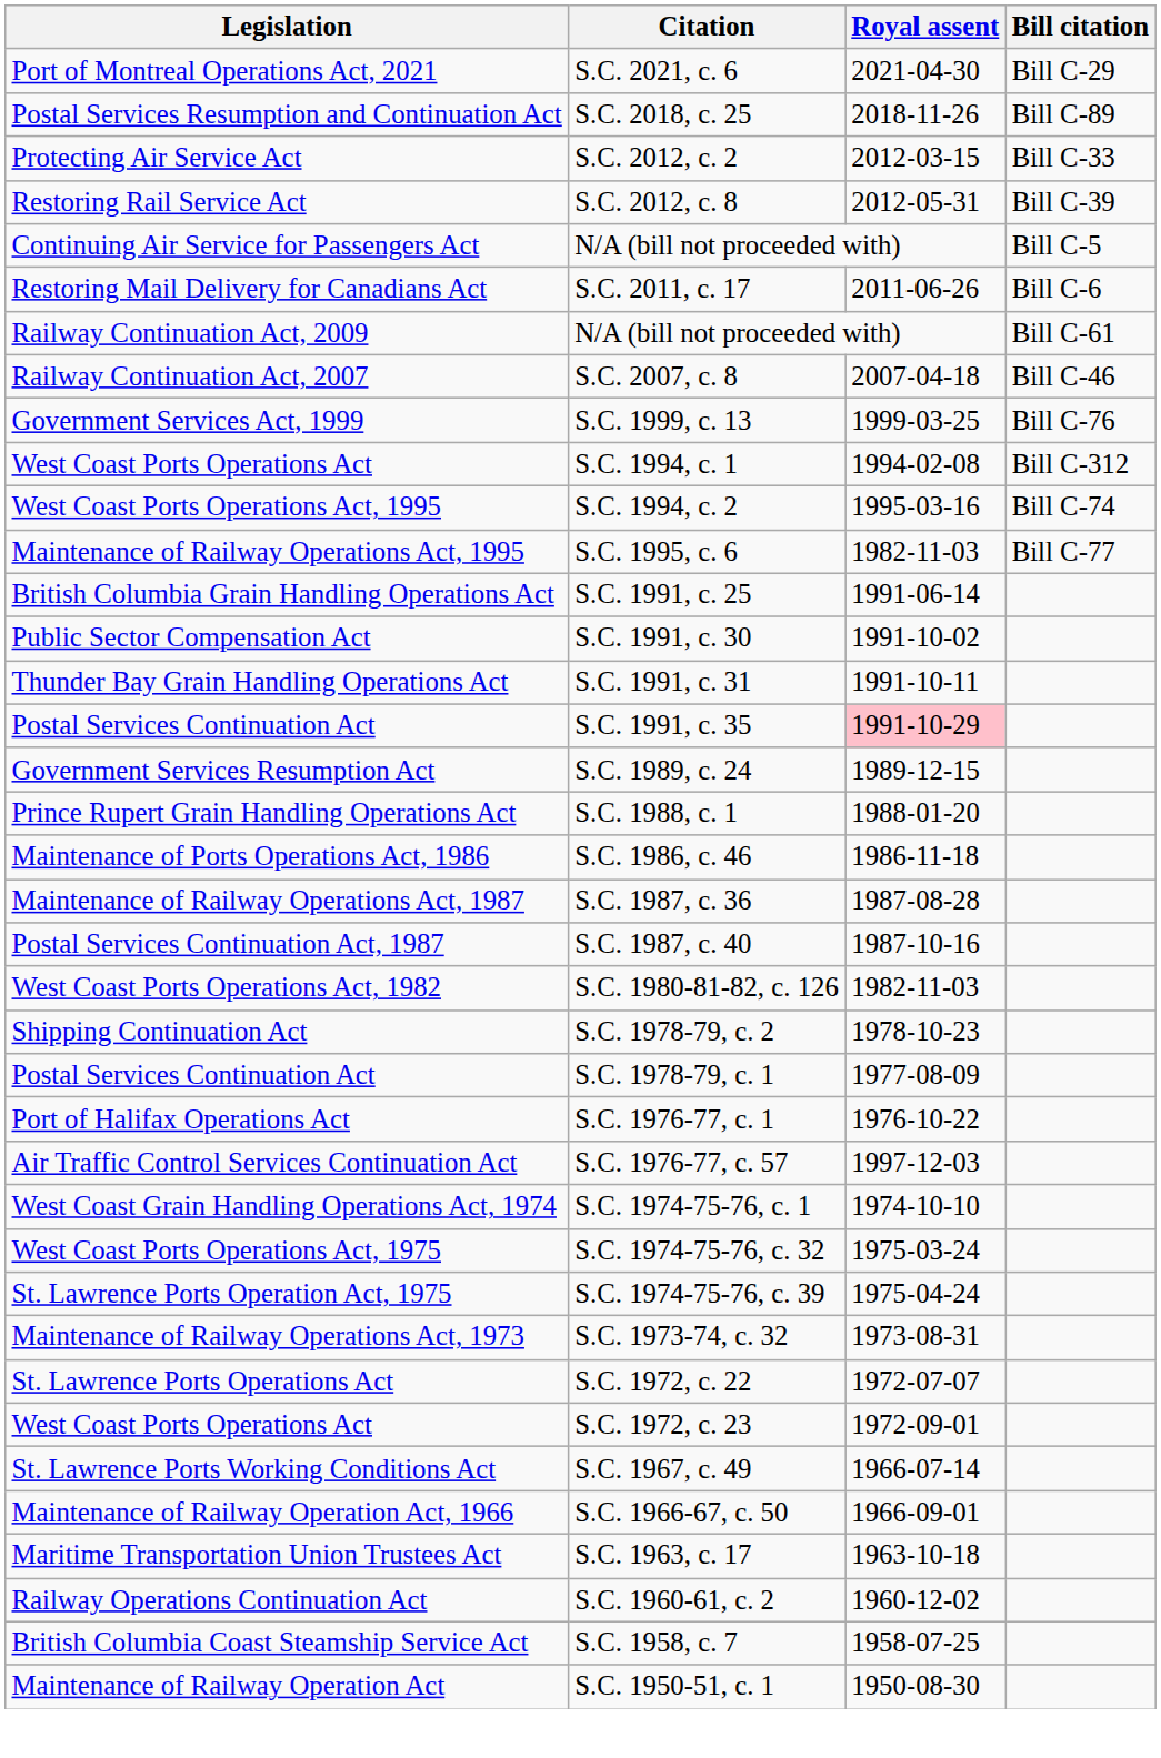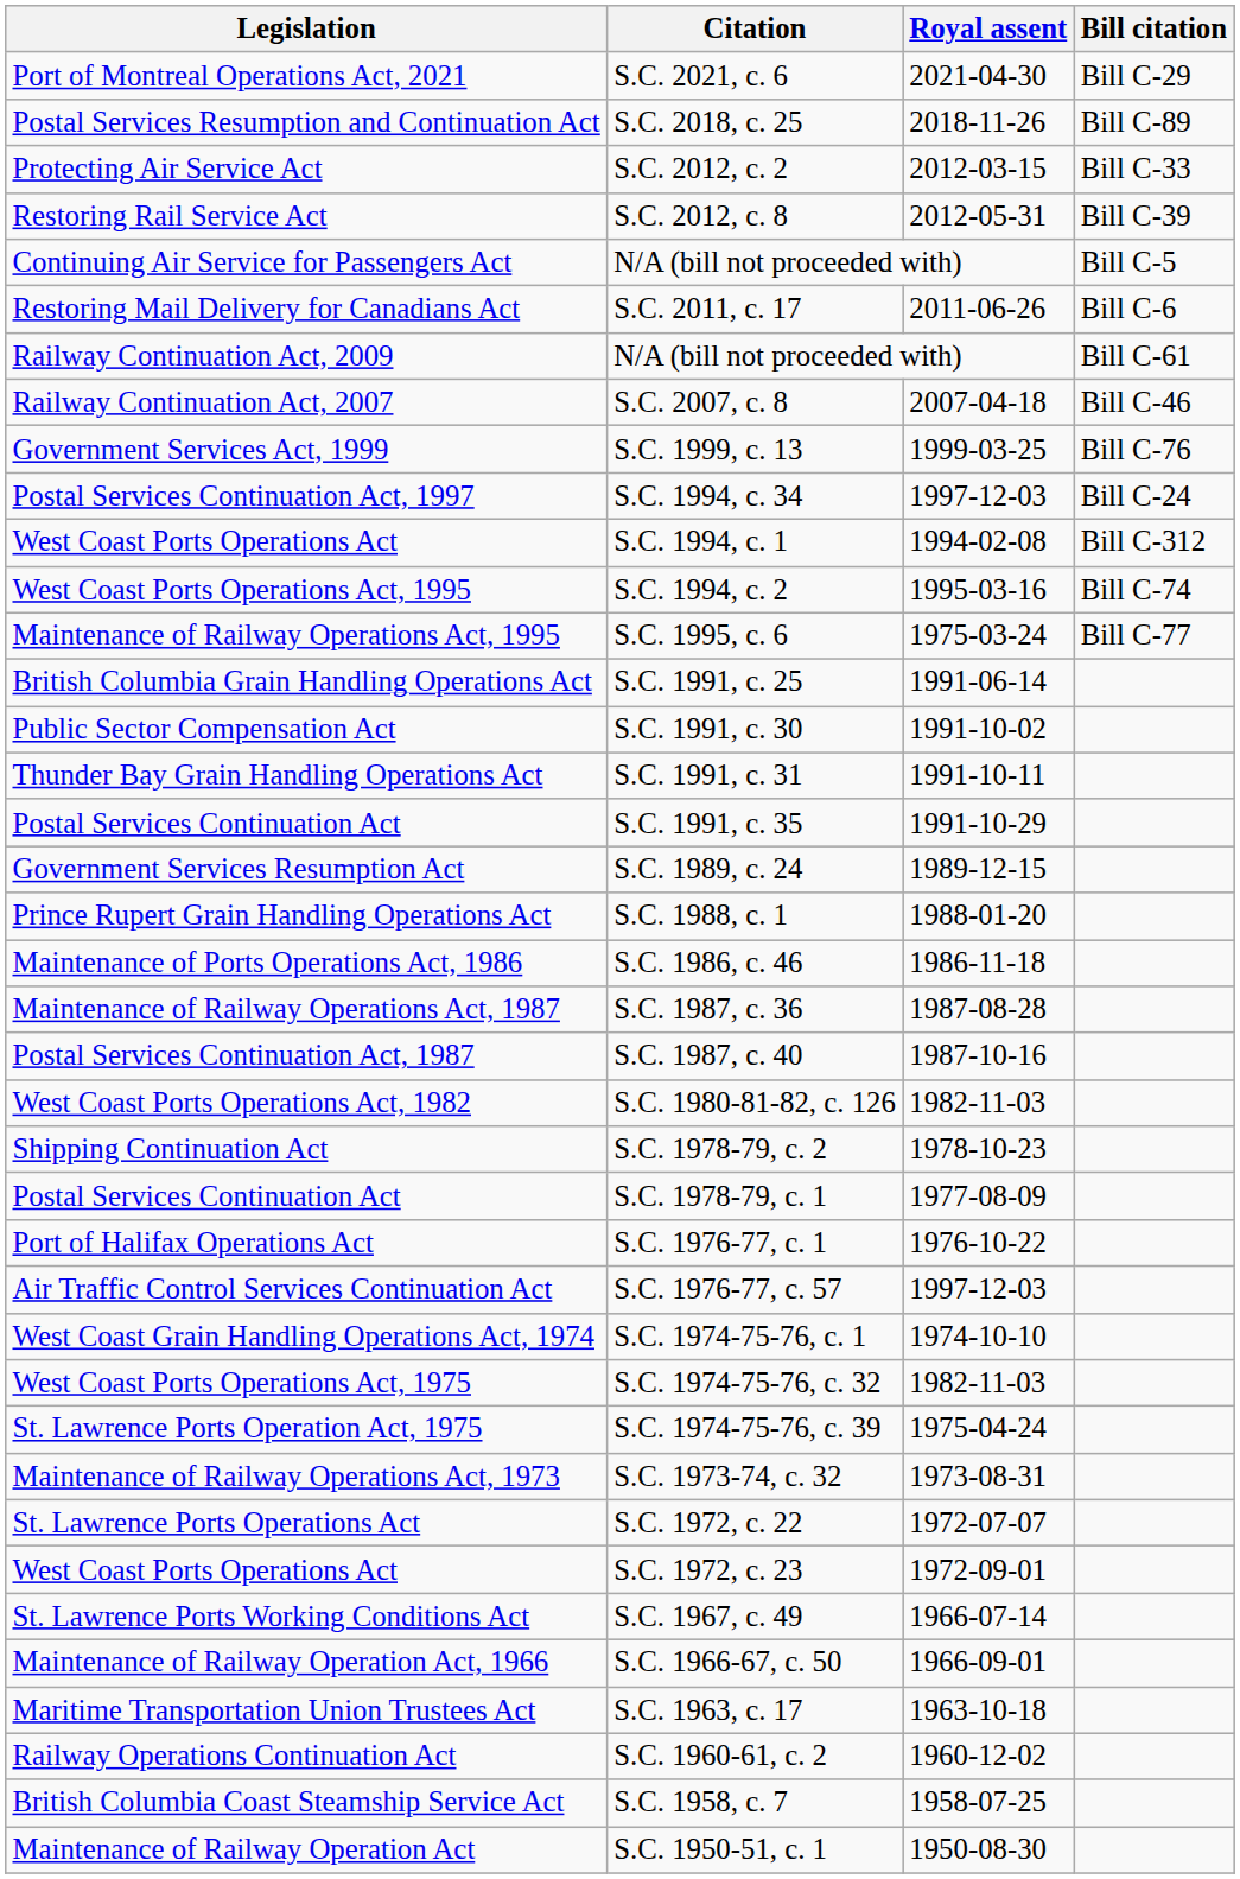+ row: Postal Services Continuation Act, 1997 | S.C. 1994, c. 34 | 1997-12-03 | Bill C-24
S.C. 1995, c. 6 | Royal assent: 1982-11-03 -> 1975-03-24
S.C. 1991, c. 35 | Royal assent: pink background -> no background
S.C. 1974-75-76, c. 32 | Royal assent: 1975-03-24 -> 1982-11-03
